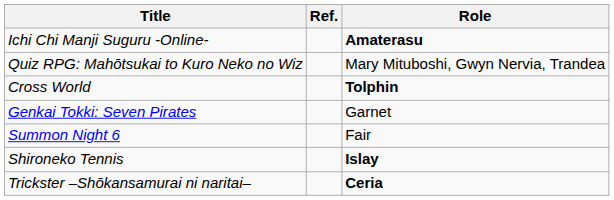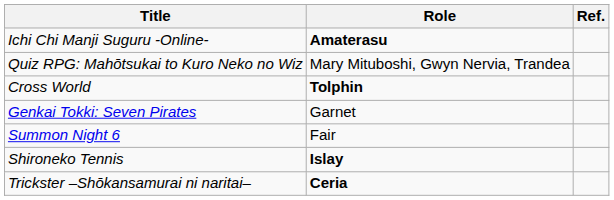columns swapped: Role <-> Ref.
